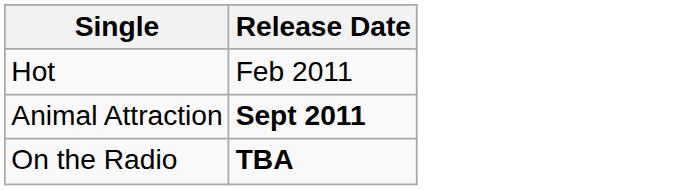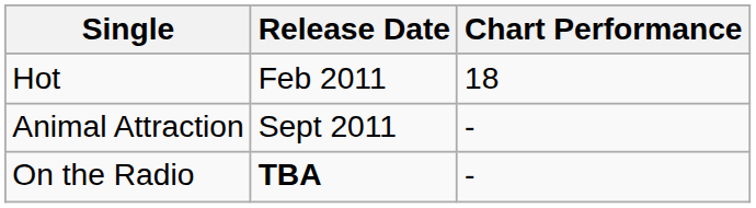+ column: Chart Performance | 18 | - | -
Animal Attraction | Release Date: bold -> normal
